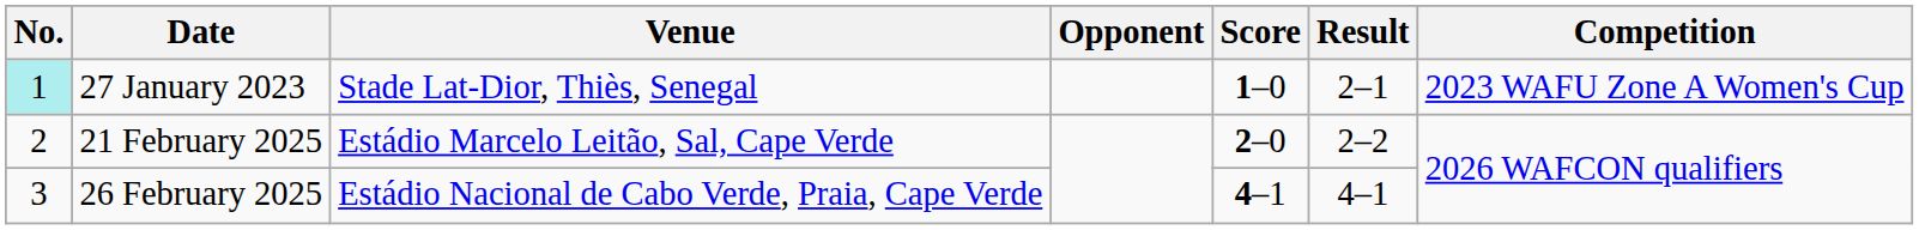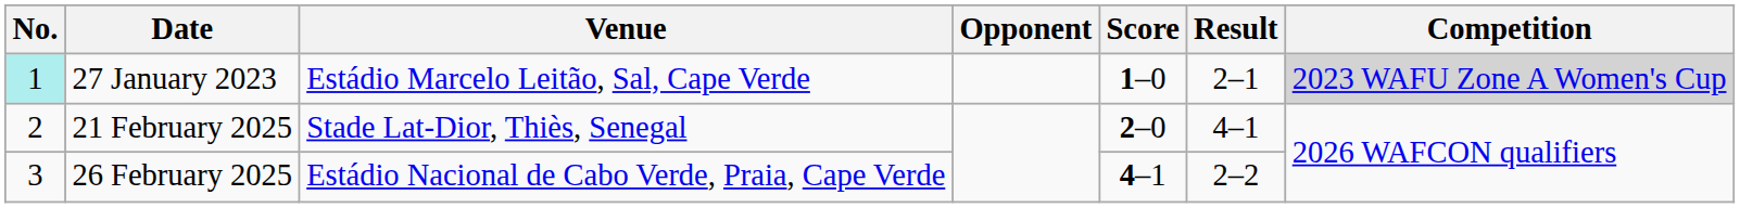27 January 2023 | Venue: Stade Lat-Dior, Thiès, Senegal -> Estádio Marcelo Leitão, Sal, Cape Verde
27 January 2023 | Competition: no background -> lightgrey background
21 February 2025 | Venue: Estádio Marcelo Leitão, Sal, Cape Verde -> Stade Lat-Dior, Thiès, Senegal
21 February 2025 | Result: 2–2 -> 4–1
26 February 2025 | Result: 4–1 -> 2–2
